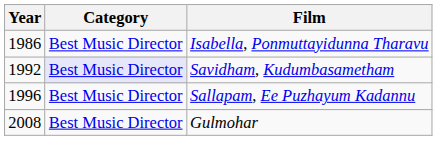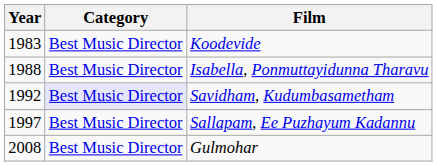+ row: 1983 | Best Music Director | Koodevide
Isabella, Ponmuttayidunna Tharavu | Year: 1986 -> 1988
Sallapam, Ee Puzhayum Kadannu | Year: 1996 -> 1997
